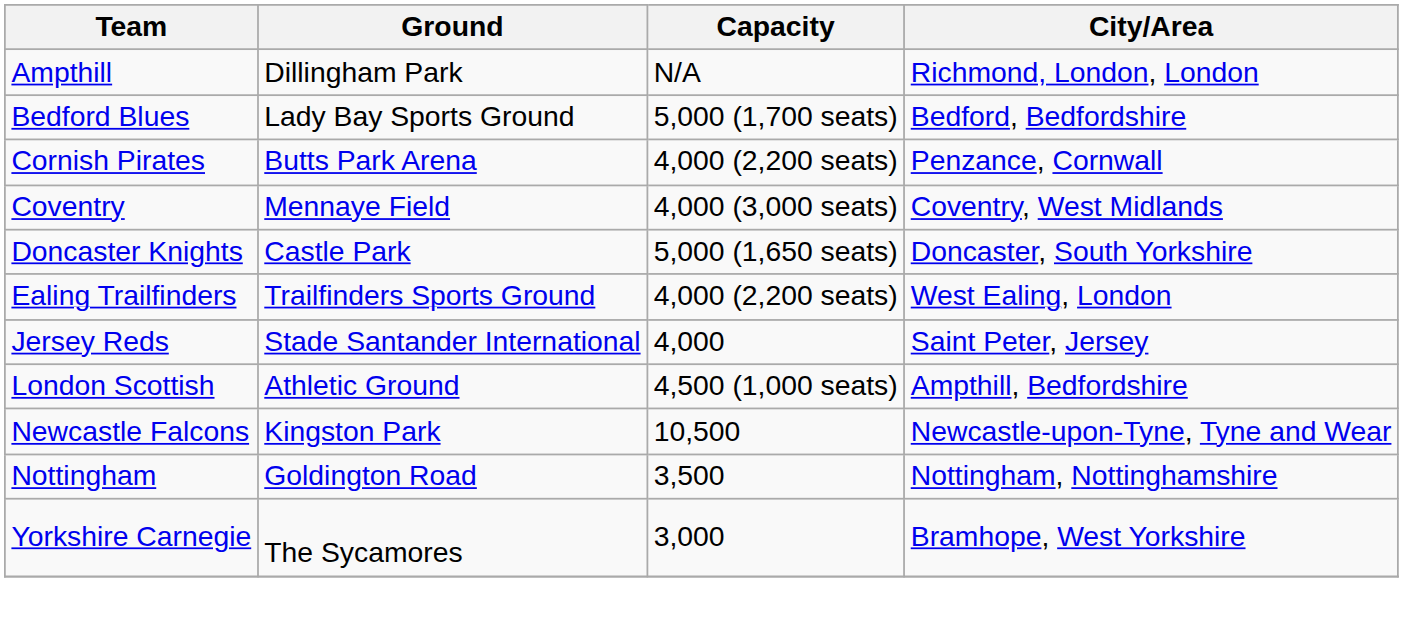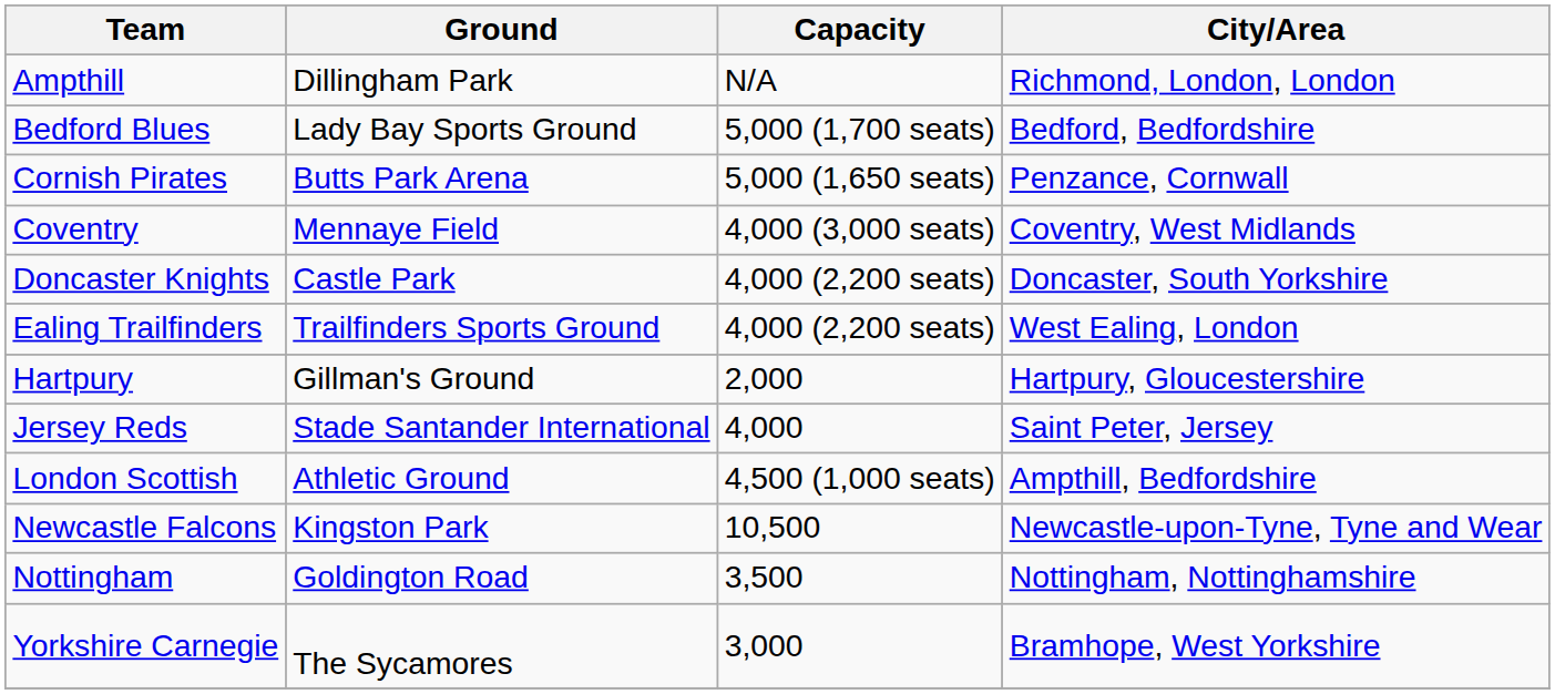Cornish Pirates | Capacity: 4,000 (2,200 seats) -> 5,000 (1,650 seats)
Doncaster Knights | Capacity: 5,000 (1,650 seats) -> 4,000 (2,200 seats)
+ row: Hartpury | Gillman's Ground | 2,000 | Hartpury, Gloucestershire
